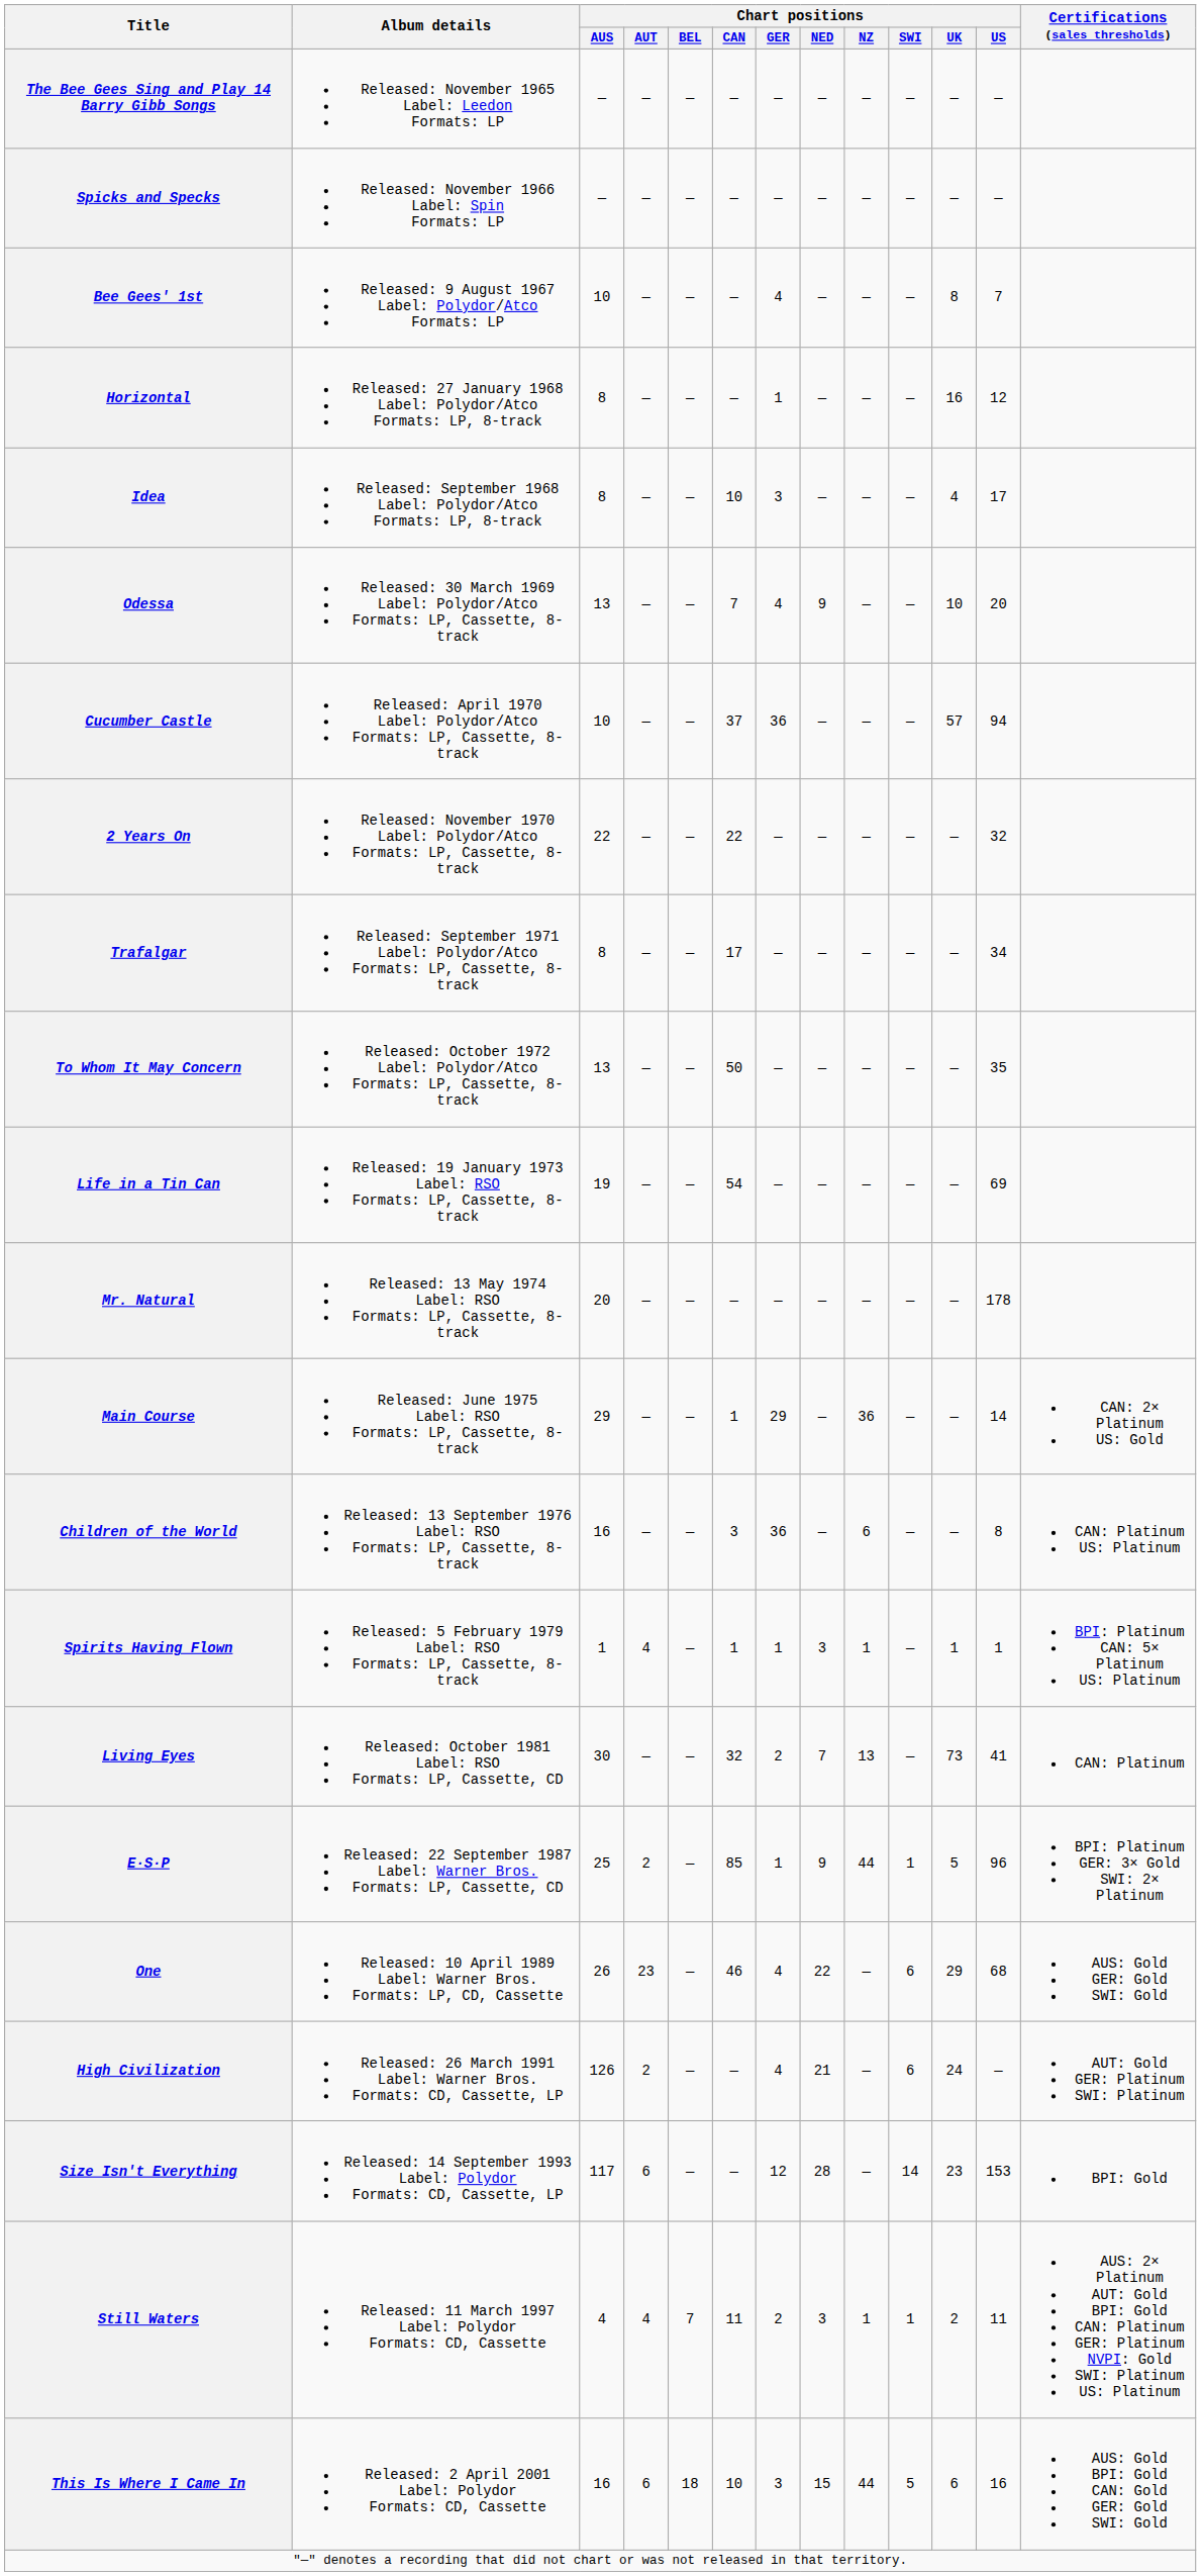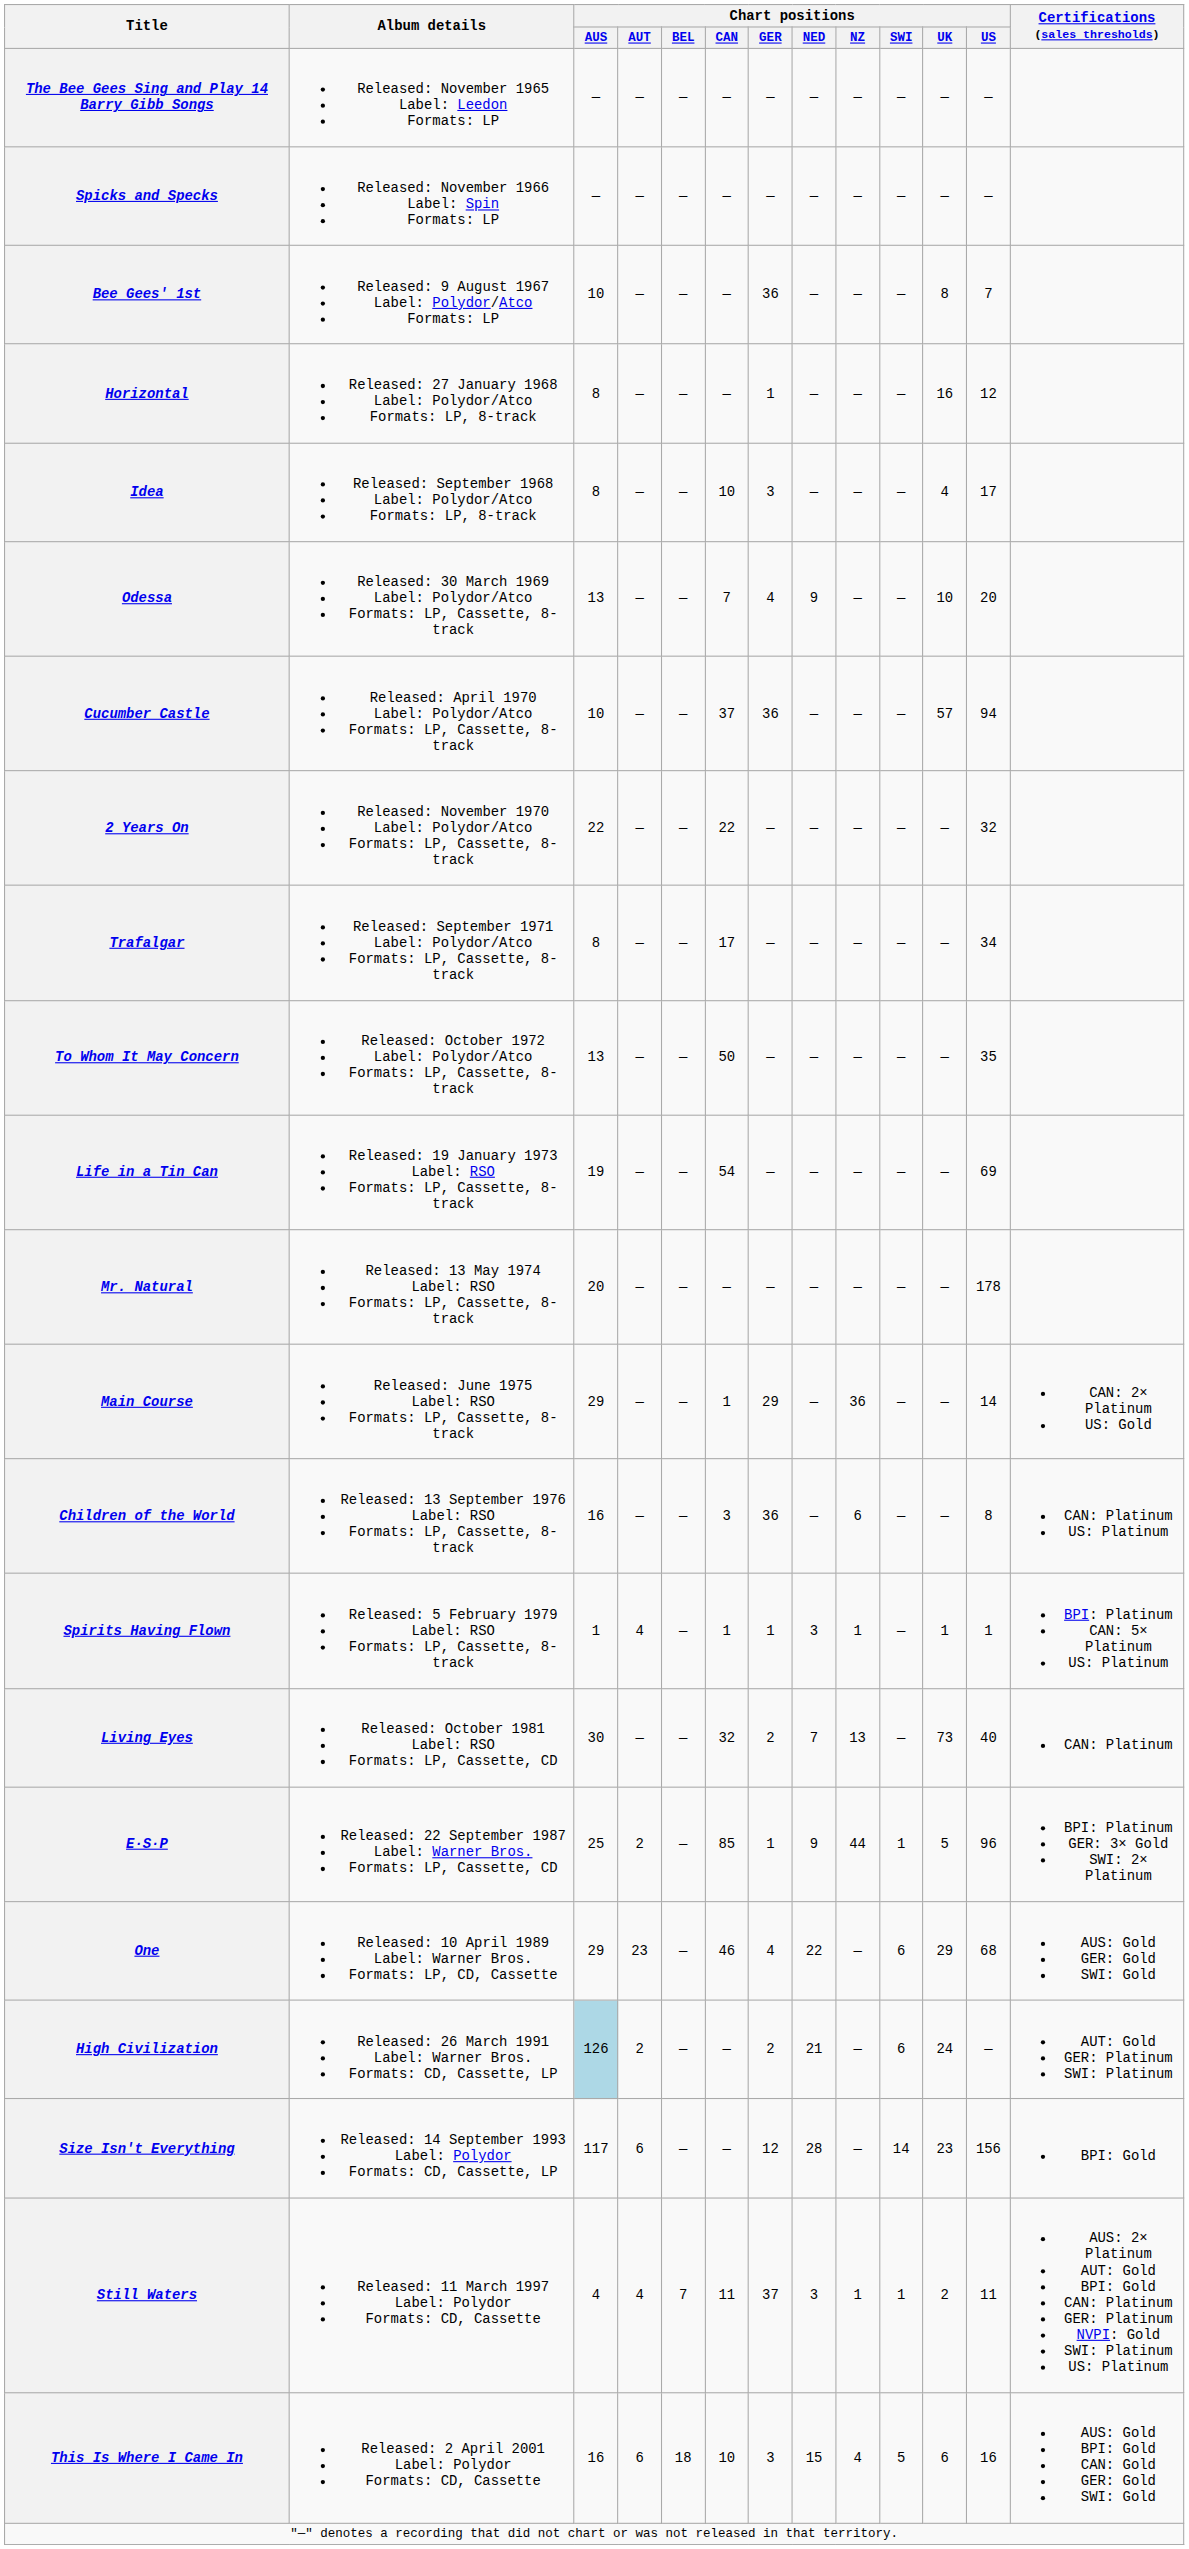Bee Gees' 1st | Chart positions / GER: 4 -> 36
Living Eyes | Chart positions / US: 41 -> 40
One | Chart positions / AUS: 26 -> 29
High Civilization | Chart positions / AUS: no background -> lightblue background
High Civilization | Chart positions / GER: 4 -> 2
Size Isn't Everything | Chart positions / US: 153 -> 156
Still Waters | Chart positions / GER: 2 -> 37
This Is Where I Came In | Chart positions / NZ: 44 -> 4
